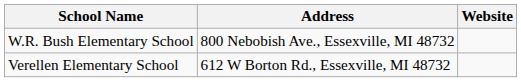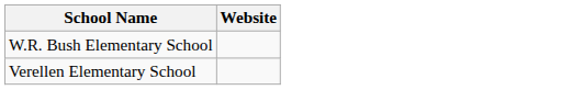- column: Address | 800 Nebobish Ave., Essexville, MI 48732 | 612 W Borton Rd., Essexville, MI 48732
